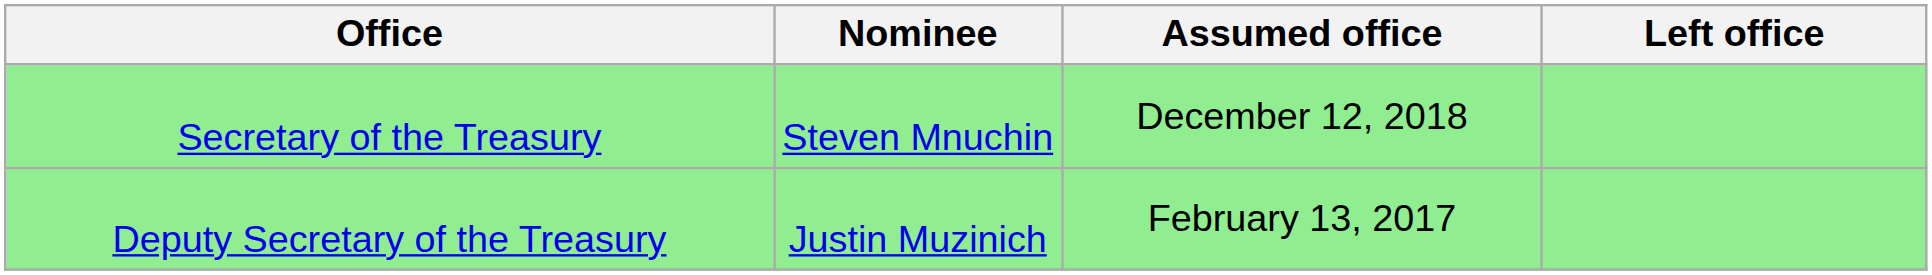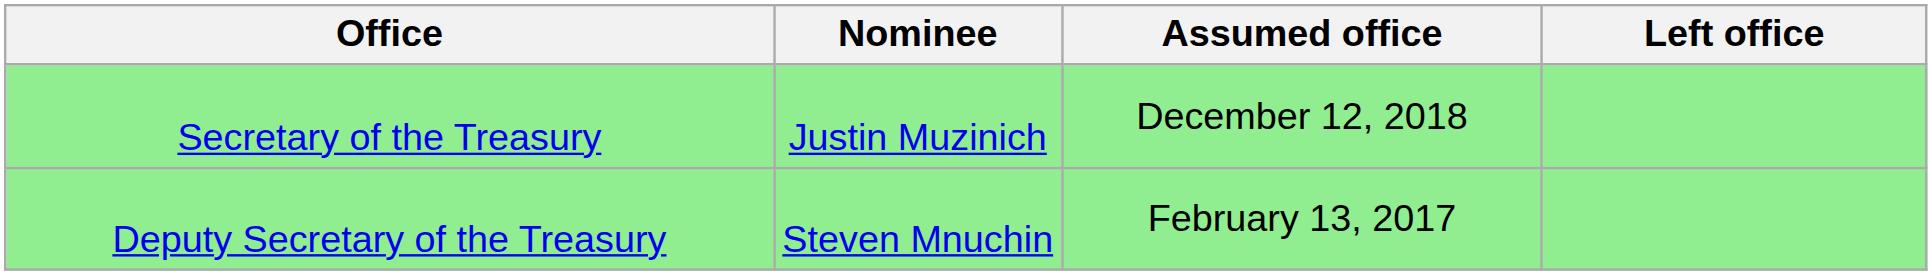Secretary of the Treasury | Nominee: Steven Mnuchin -> Justin Muzinich
Deputy Secretary of the Treasury | Nominee: Justin Muzinich -> Steven Mnuchin
